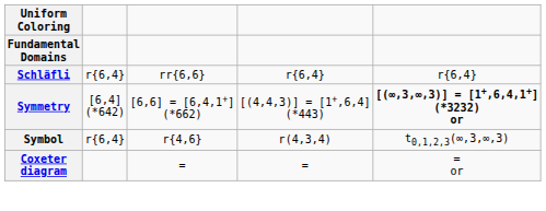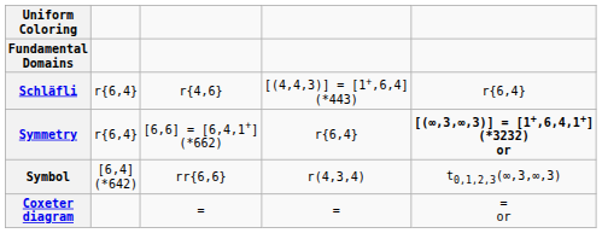Schläfli | column 3: rr{6,6} -> r{4,6}
Schläfli | column 4: r{6,4} -> [(4,4,3)] = [1+,6,4] (*443)
Symmetry | column 2: [6,4] (*642) -> r{6,4}
Symmetry | column 4: [(4,4,3)] = [1+,6,4] (*443) -> r{6,4}
Symbol | column 2: r{6,4} -> [6,4] (*642)
Symbol | column 3: r{4,6} -> rr{6,6}
